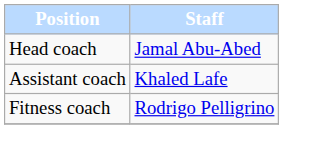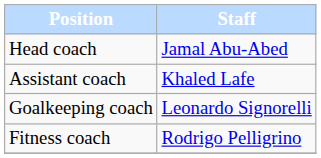+ row: Goalkeeping coach | Leonardo Signorelli
